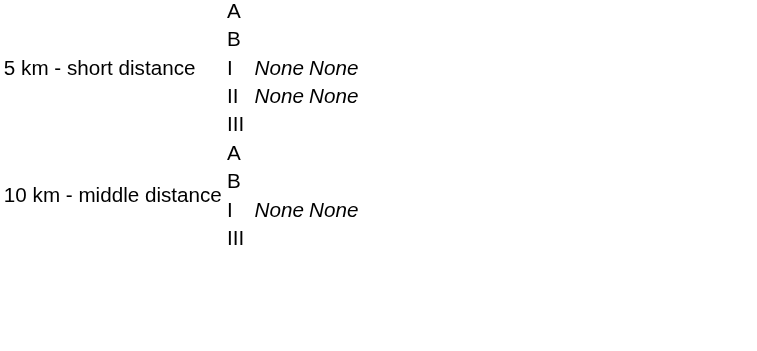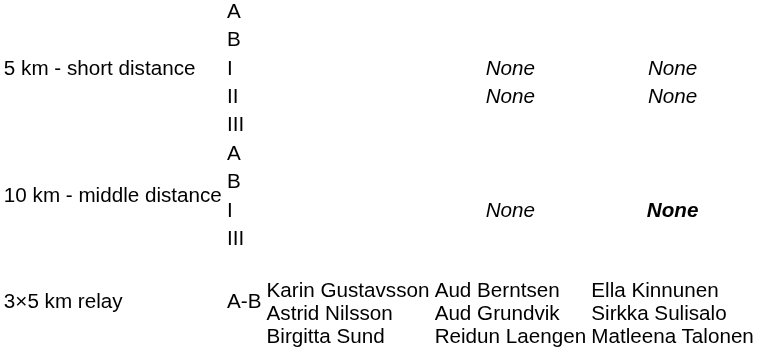10 km - middle distance / I | column 5: normal -> bold
+ row: 3×5 km relay | A-B | Karin Gustavsson Astrid Nilsson Birgitta Sund | Aud Berntsen Aud Grundvik Reidun Laengen | Ella Kinnunen Sirkka Sulisalo Matleena Talonen
